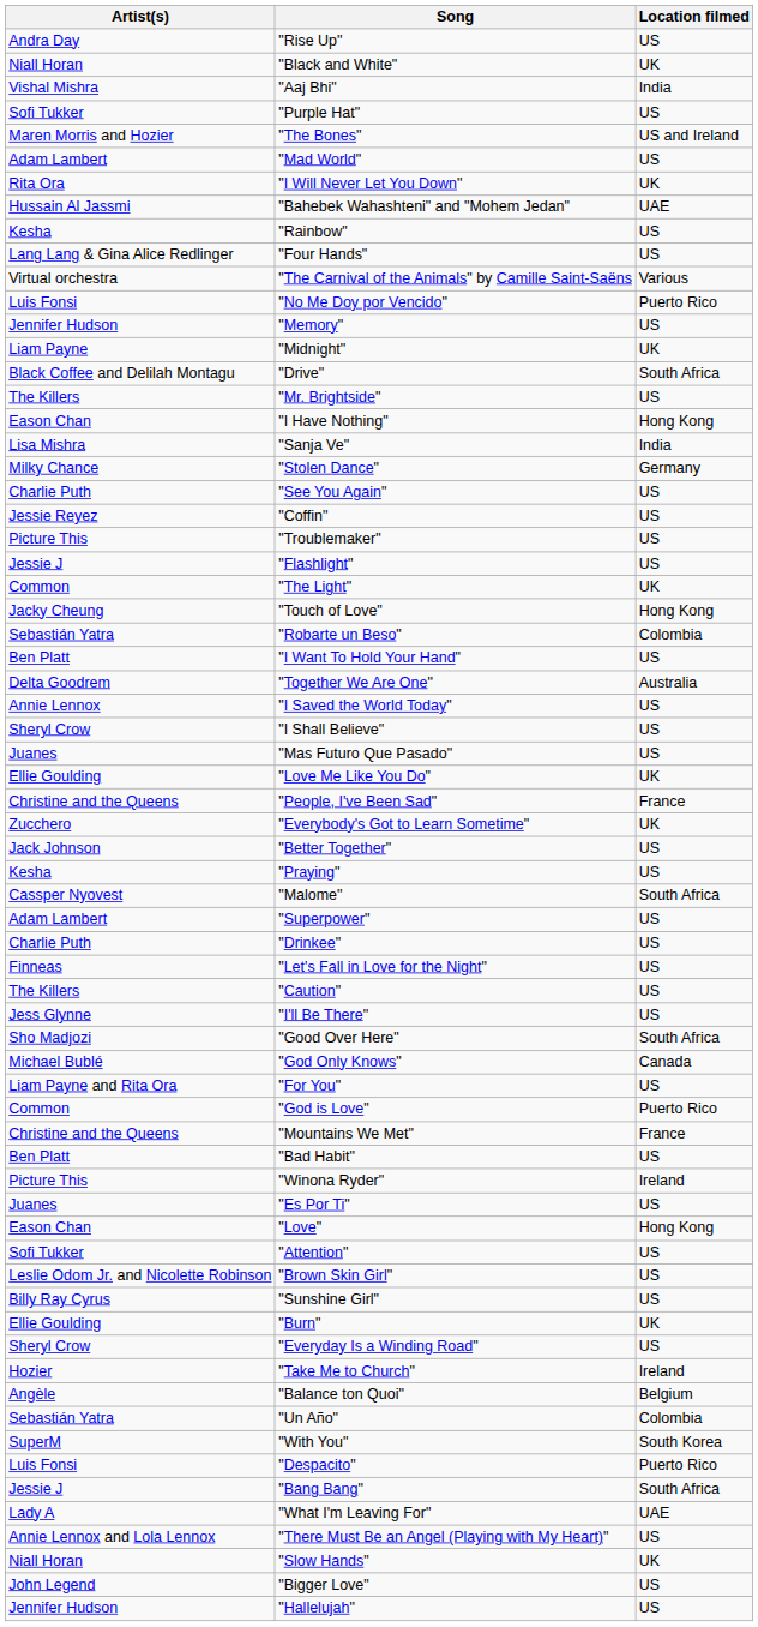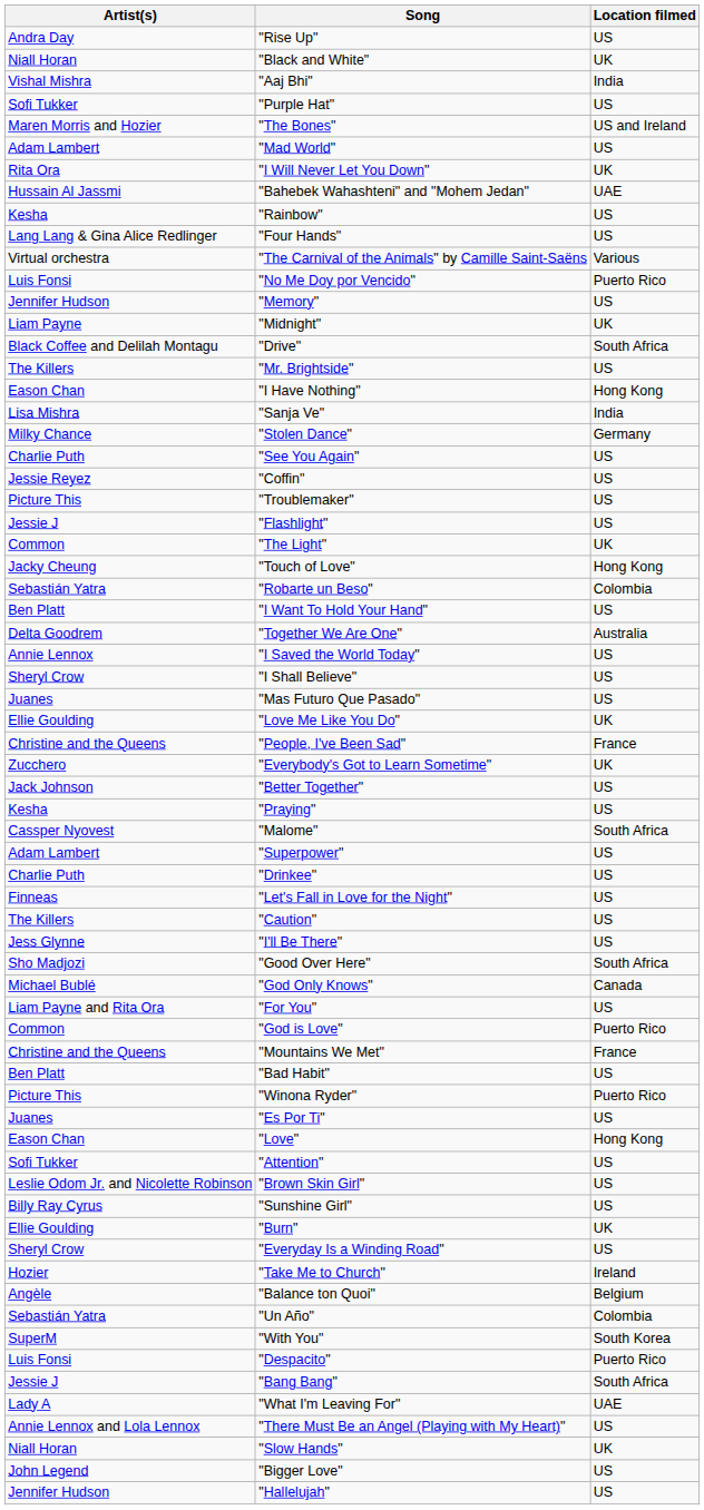"Winona Ryder" | Location filmed: Ireland -> Puerto Rico
